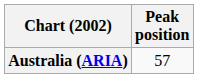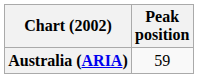Australia (ARIA) | Peak position: 57 -> 59
